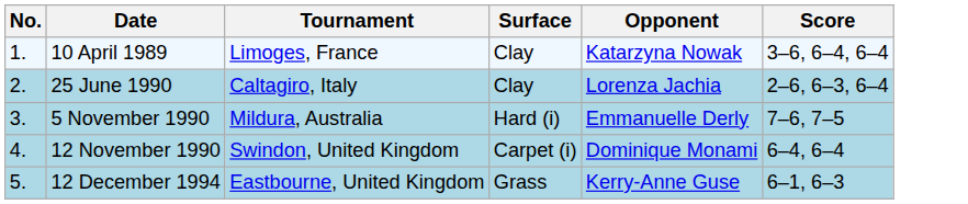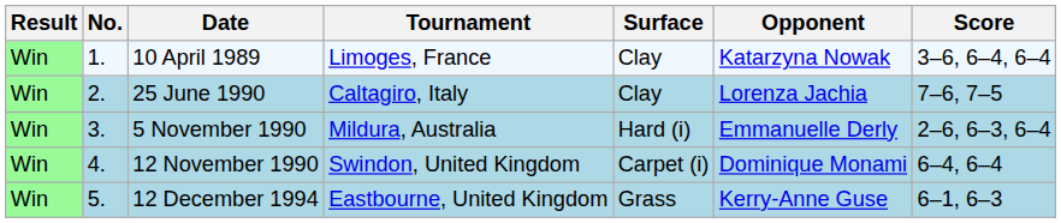+ column: Result | Win | Win | Win | Win | Win
25 June 1990 | Score: 2–6, 6–3, 6–4 -> 7–6, 7–5
5 November 1990 | Score: 7–6, 7–5 -> 2–6, 6–3, 6–4
